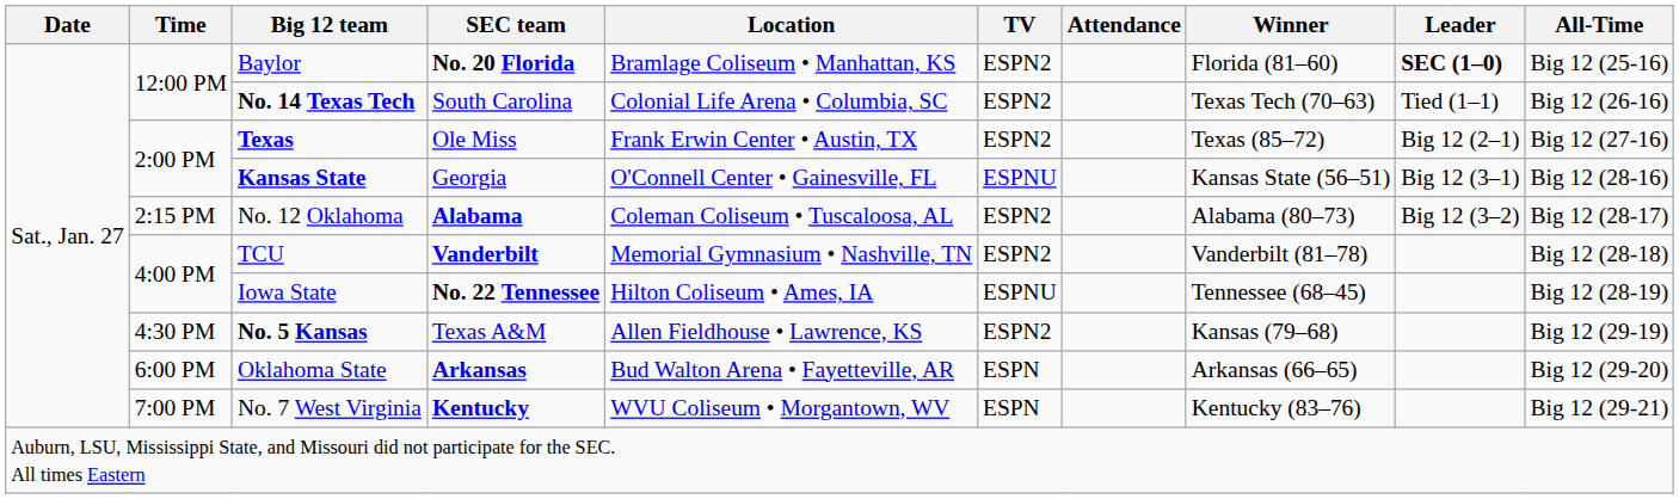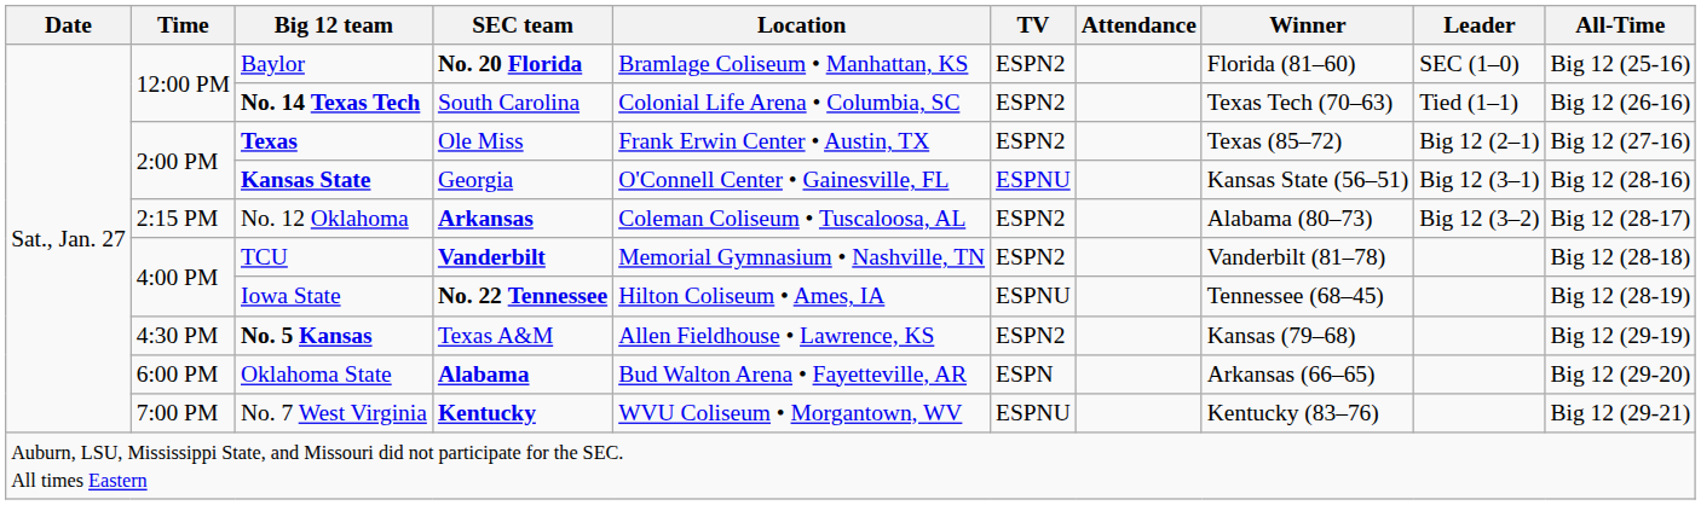Baylor | Leader: bold -> normal
No. 12 Oklahoma | SEC team: Alabama -> Arkansas
Oklahoma State | SEC team: Arkansas -> Alabama
No. 7 West Virginia | TV: ESPN -> ESPNU
